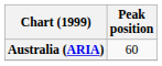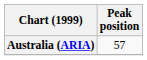Australia (ARIA) | Peak position: 60 -> 57
